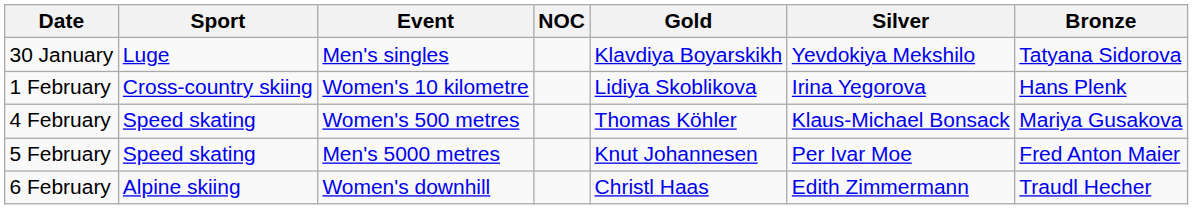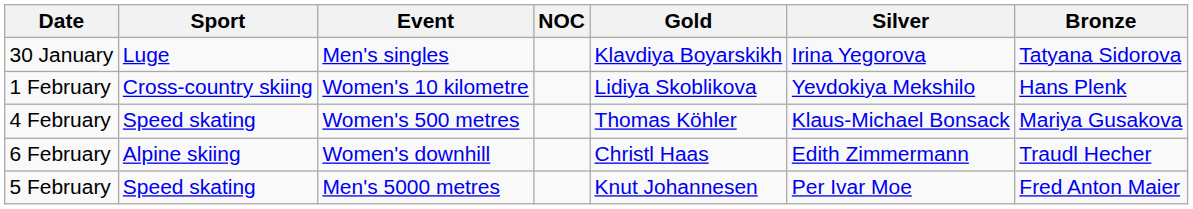30 January | Silver: Yevdokiya Mekshilo -> Irina Yegorova
1 February | Silver: Irina Yegorova -> Yevdokiya Mekshilo
rows swapped: 5 February <-> 6 February
